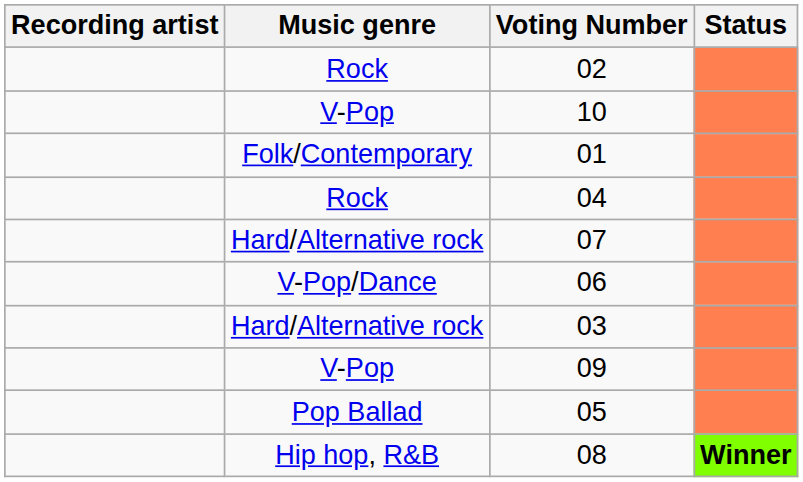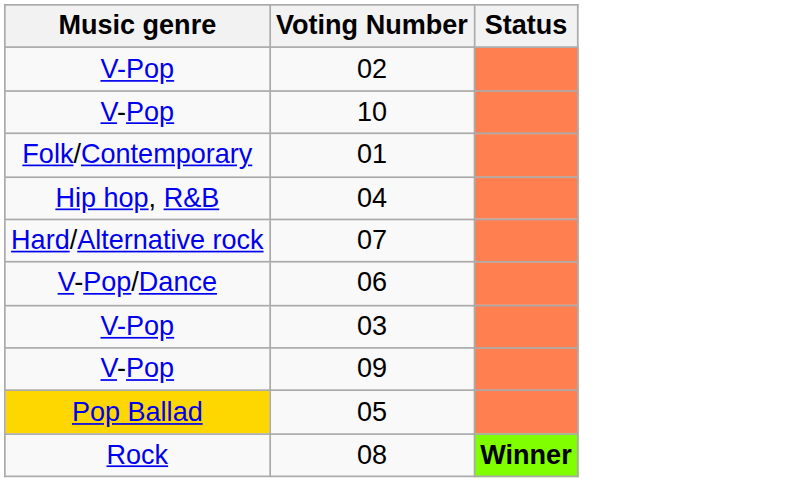- column: Recording artist
02 | Music genre: Rock -> V-Pop
04 | Music genre: Rock -> Hip hop, R&B
03 | Music genre: Hard/Alternative rock -> V-Pop
05 | Music genre: no background -> gold background
08 | Music genre: Hip hop, R&B -> Rock
